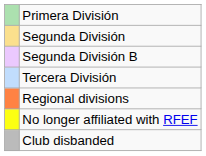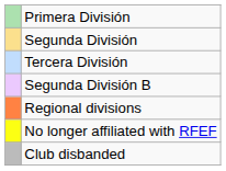rows swapped: Segunda División B <-> Tercera División
